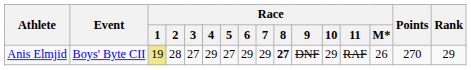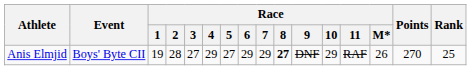Anis Elmjid | Race / 1: khaki background -> no background
Anis Elmjid | Rank: 29 -> 25
